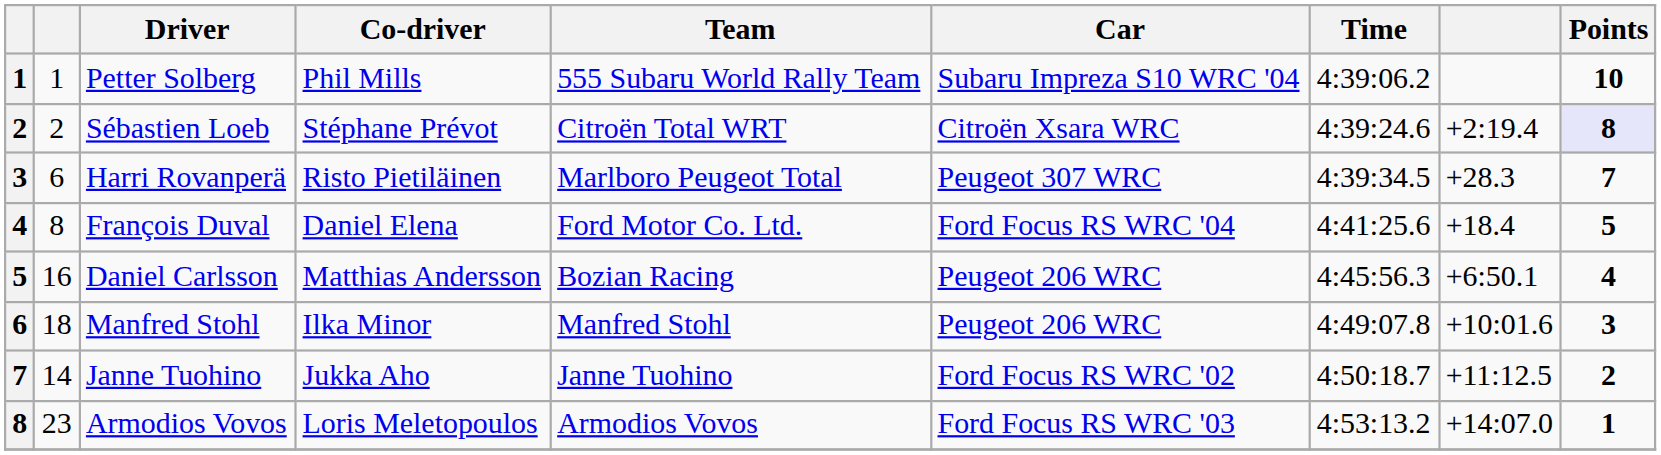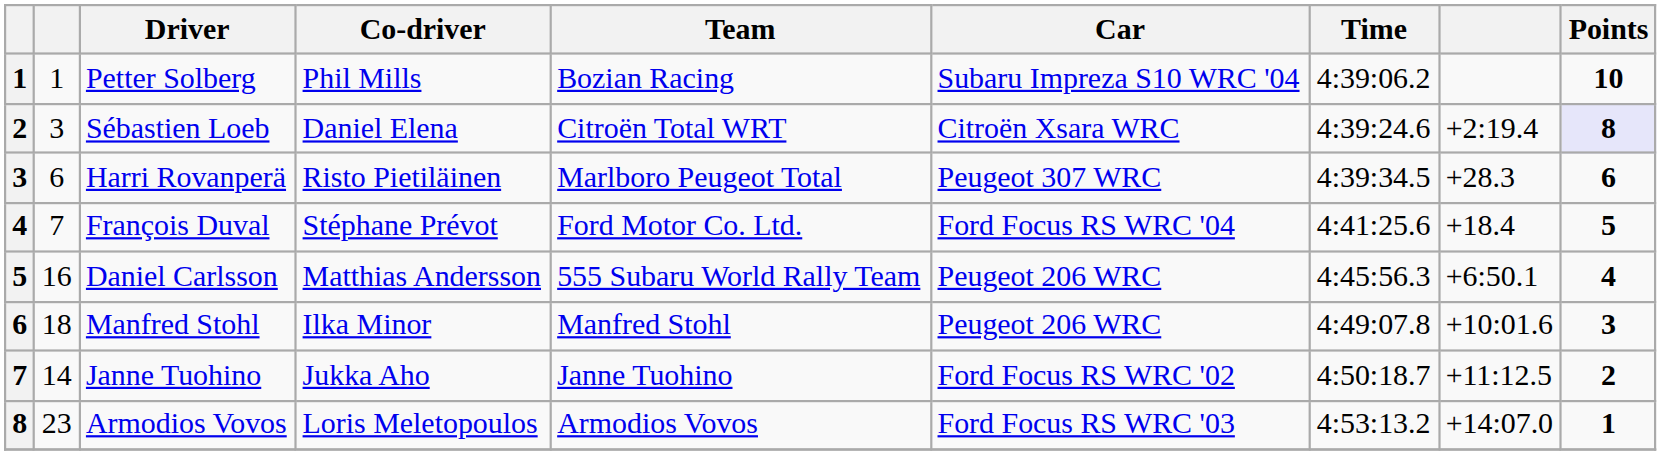Petter Solberg | Team: 555 Subaru World Rally Team -> Bozian Racing
Sébastien Loeb | column 2: 2 -> 3
Sébastien Loeb | Co-driver: Stéphane Prévot -> Daniel Elena
Harri Rovanperä | Points: 7 -> 6
François Duval | column 2: 8 -> 7
François Duval | Co-driver: Daniel Elena -> Stéphane Prévot
Daniel Carlsson | Team: Bozian Racing -> 555 Subaru World Rally Team
